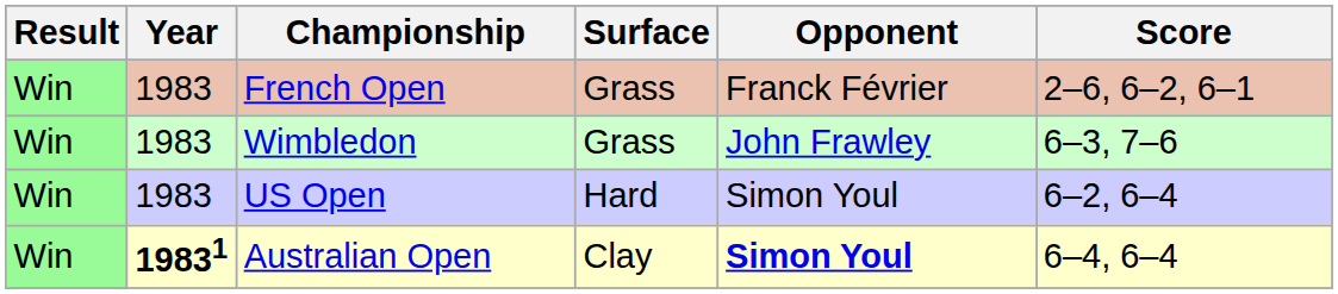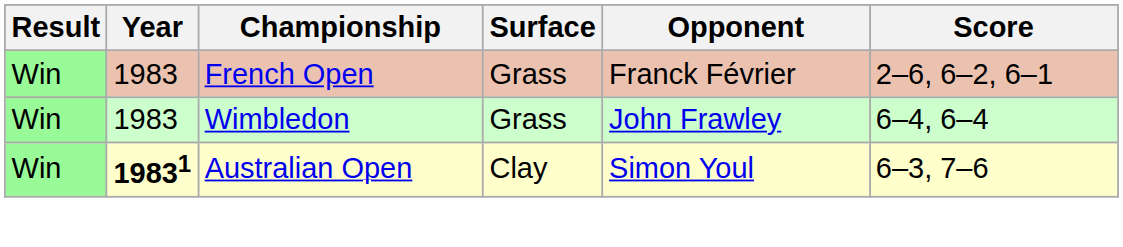Wimbledon | Score: 6–3, 7–6 -> 6–4, 6–4
- row: Win | 1983 | US Open | Hard | Simon Youl | 6–2, 6–4
Australian Open | Opponent: bold -> normal
Australian Open | Score: 6–4, 6–4 -> 6–3, 7–6
